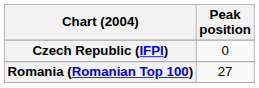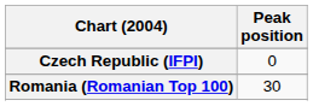Romania (Romanian Top 100) | Peak position: 27 -> 30
